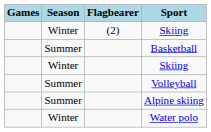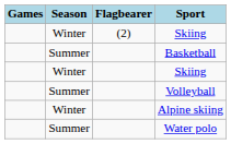Alpine skiing | Season: Summer -> Winter
Water polo | Season: Winter -> Summer
